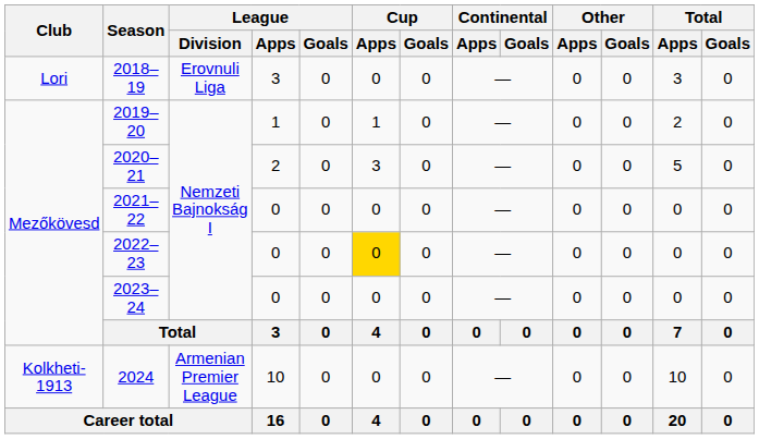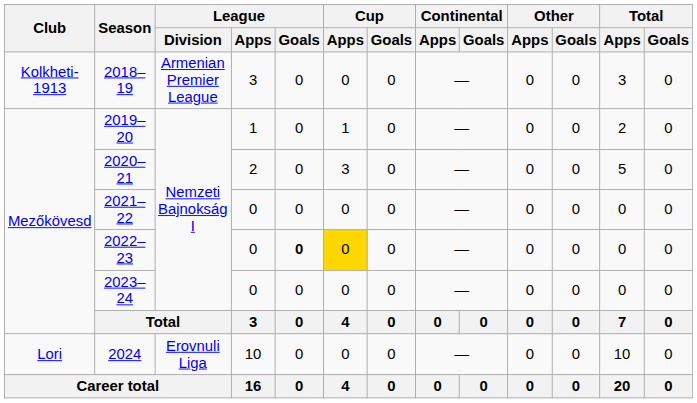2018–19 | Club: Lori -> Kolkheti-1913
2018–19 | League / Division: Erovnuli Liga -> Armenian Premier League
2022–23 | League / Goals: normal -> bold
2024 | Club: Kolkheti-1913 -> Lori
2024 | League / Division: Armenian Premier League -> Erovnuli Liga
